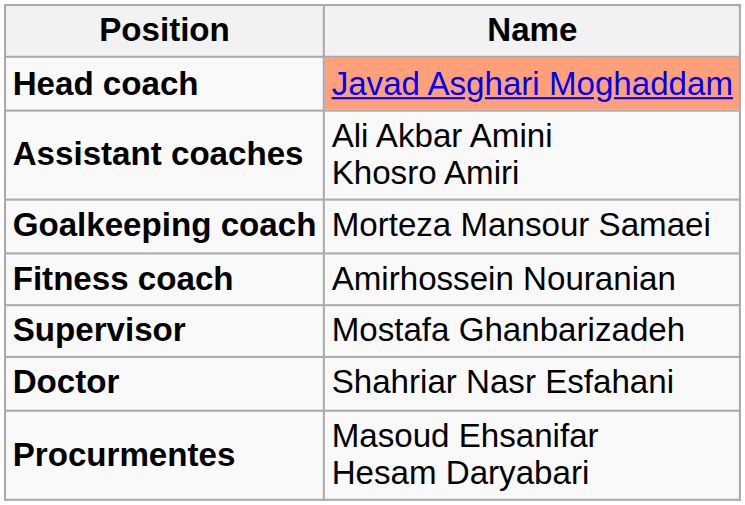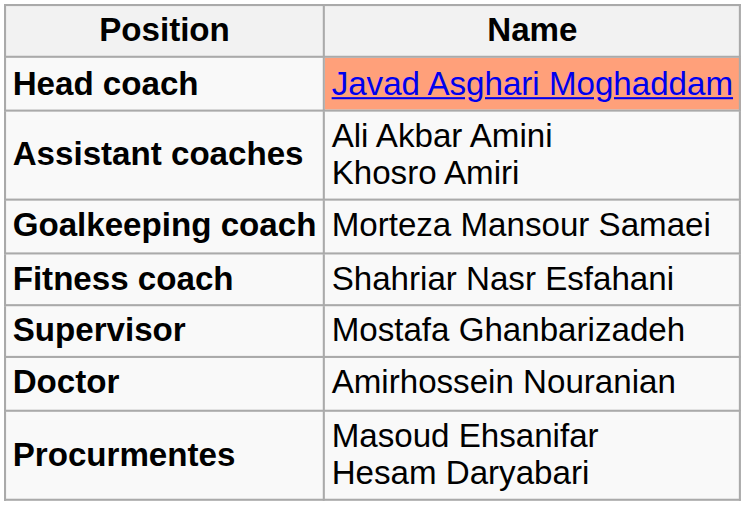Fitness coach | Name: Amirhossein Nouranian -> Shahriar Nasr Esfahani
Doctor | Name: Shahriar Nasr Esfahani -> Amirhossein Nouranian
